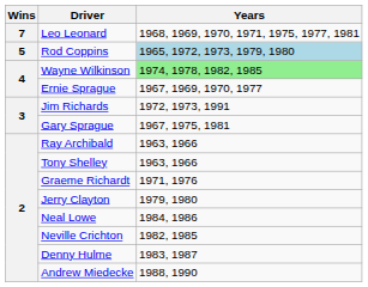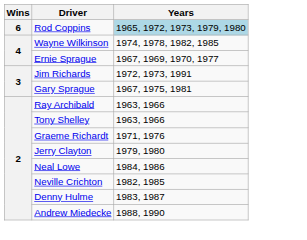- row: 7 | Leo Leonard | 1968, 1969, 1970, 1971, 1975, 1977, 1981
Rod Coppins | Wins: 5 -> 6
Wayne Wilkinson | Years: lightgreen background -> no background
